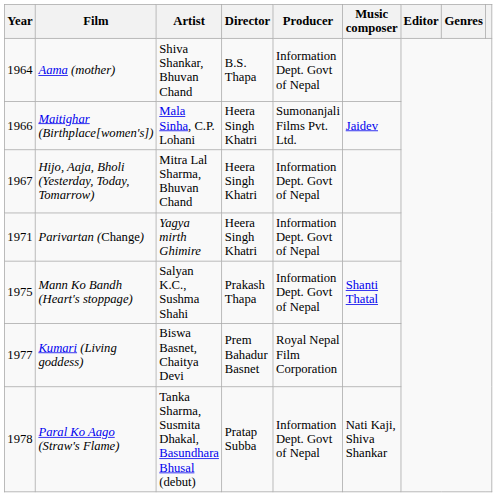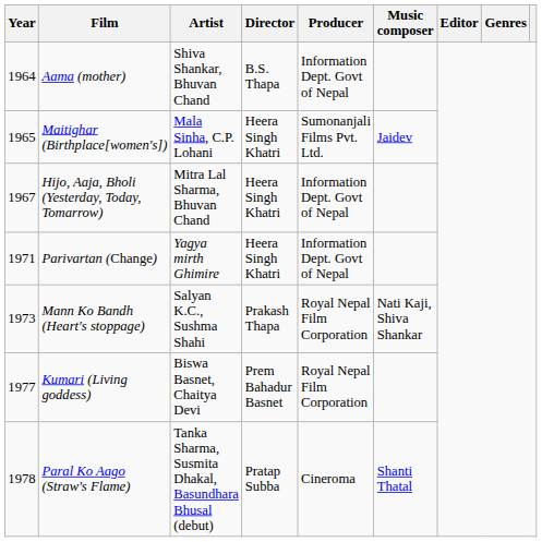Maitighar (Birthplace[women's]) | Year: 1966 -> 1965
Mann Ko Bandh (Heart's stoppage) | Year: 1975 -> 1973
Mann Ko Bandh (Heart's stoppage) | Producer: Information Dept. Govt of Nepal -> Royal Nepal Film Corporation
Mann Ko Bandh (Heart's stoppage) | Music composer: Shanti Thatal -> Nati Kaji, Shiva Shankar
Paral Ko Aago (Straw's Flame) | Producer: Information Dept. Govt of Nepal -> Cineroma
Paral Ko Aago (Straw's Flame) | Music composer: Nati Kaji, Shiva Shankar -> Shanti Thatal
